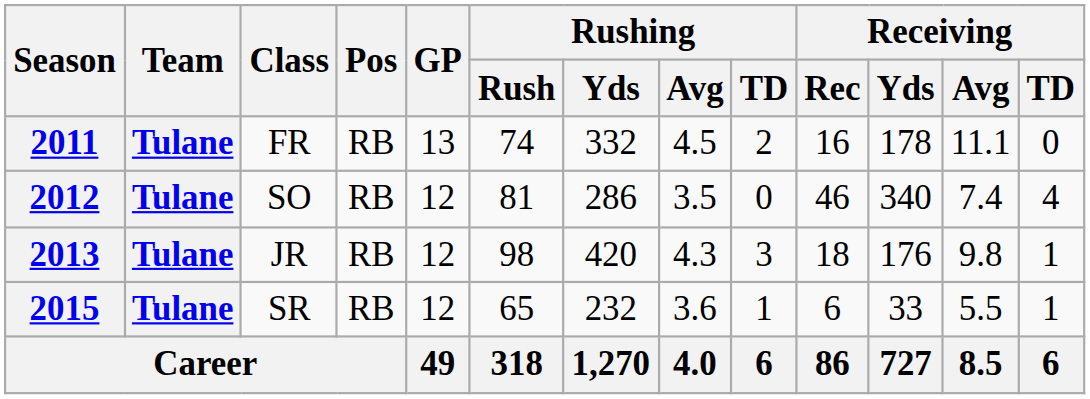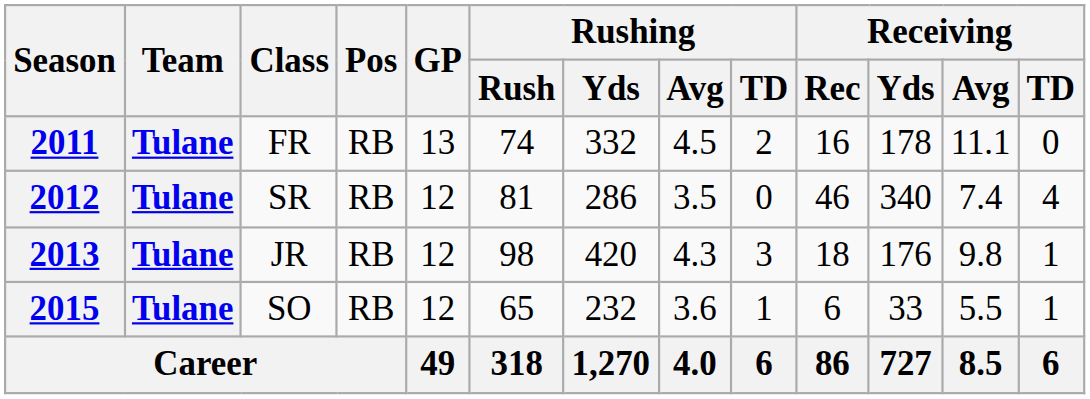2012 | Class: SO -> SR
2015 | Class: SR -> SO
